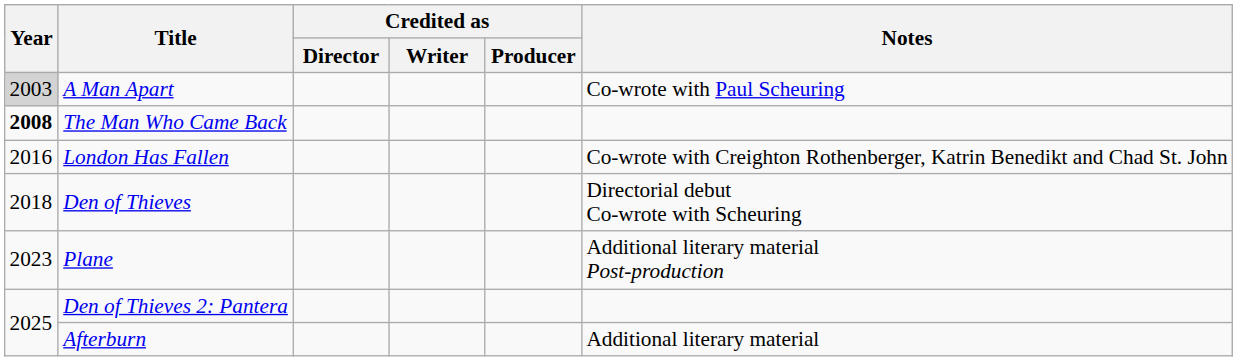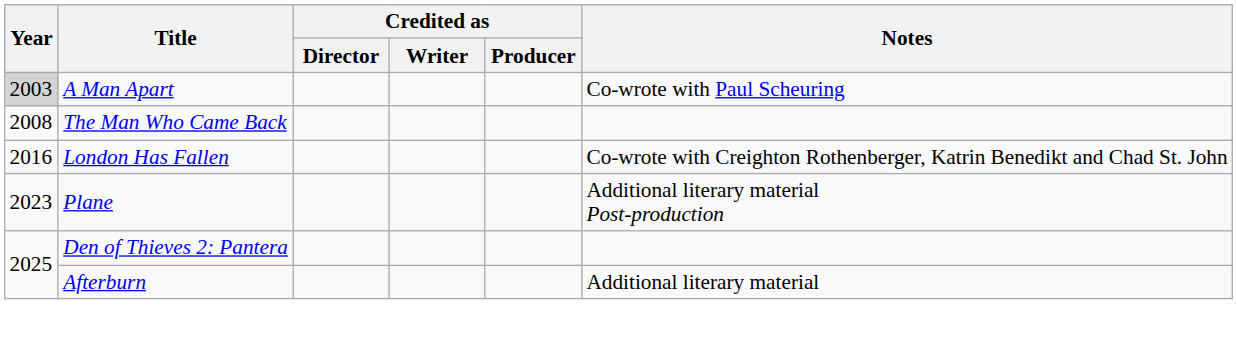The Man Who Came Back | Year: bold -> normal
- row: 2018 | Den of Thieves | Directorial debut Co-wrote with Scheuring
